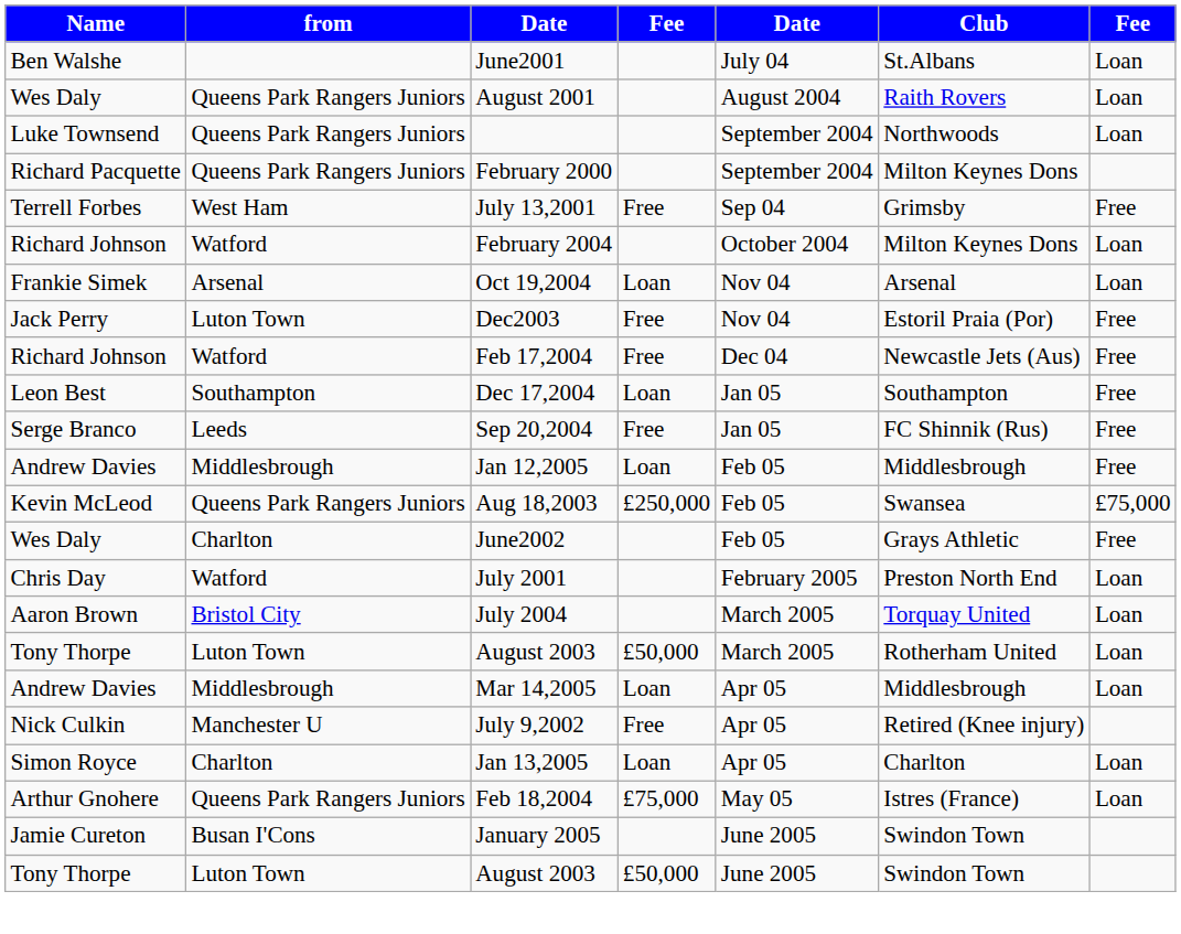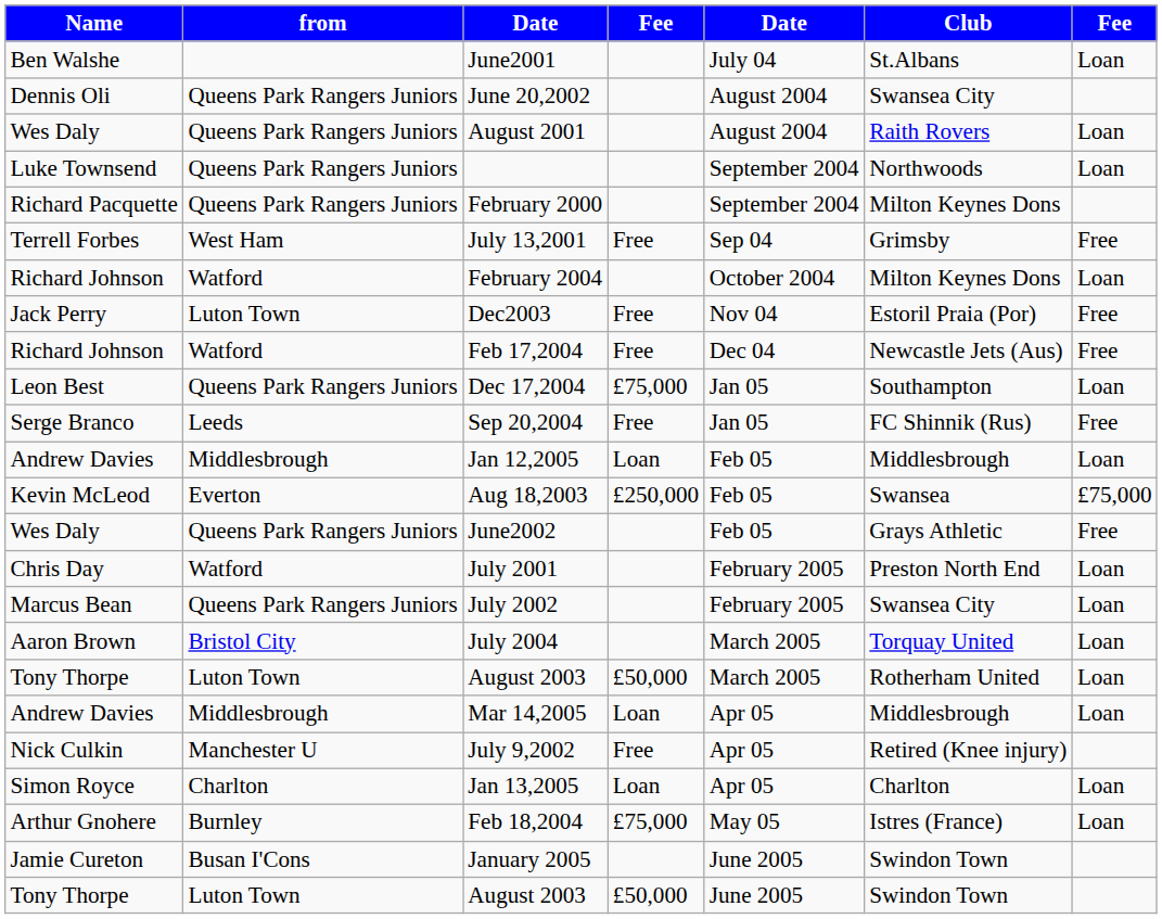+ row: Dennis Oli | Queens Park Rangers Juniors | June 20,2002 | August 2004 | Swansea City
- row: Frankie Simek | Arsenal | Oct 19,2004 | Loan | Nov 04 | Arsenal | Loan
Dec 17,2004 | from: Southampton -> Queens Park Rangers Juniors
Dec 17,2004 | column 4: Loan -> £75,000
Dec 17,2004 | column 7: Free -> Loan
Jan 12,2005 | column 7: Free -> Loan
Aug 18,2003 | from: Queens Park Rangers Juniors -> Everton
June2002 | from: Charlton -> Queens Park Rangers Juniors
+ row: Marcus Bean | Queens Park Rangers Juniors | July 2002 | February 2005 | Swansea City | Loan
Feb 18,2004 | from: Queens Park Rangers Juniors -> Burnley
